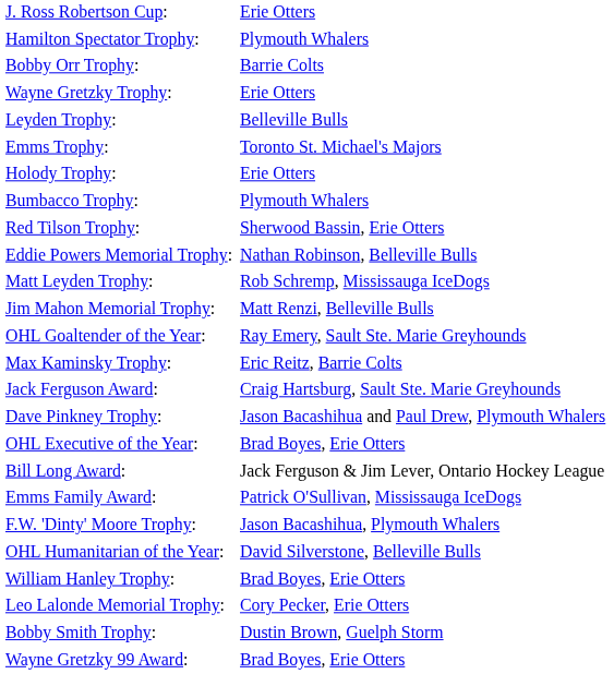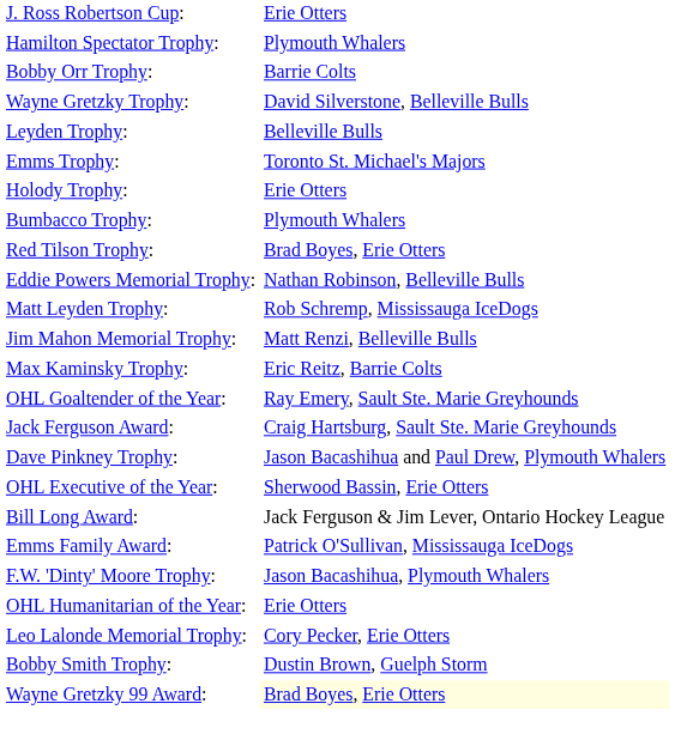Wayne Gretzky Trophy: | column 2: Erie Otters -> David Silverstone, Belleville Bulls
Red Tilson Trophy: | column 2: Sherwood Bassin, Erie Otters -> Brad Boyes, Erie Otters
rows swapped: Max Kaminsky Trophy: <-> OHL Goaltender of the Year:
OHL Executive of the Year: | column 2: Brad Boyes, Erie Otters -> Sherwood Bassin, Erie Otters
OHL Humanitarian of the Year: | column 2: David Silverstone, Belleville Bulls -> Erie Otters
- row: William Hanley Trophy: | Brad Boyes, Erie Otters
Wayne Gretzky 99 Award: | column 2: no background -> lightyellow background
